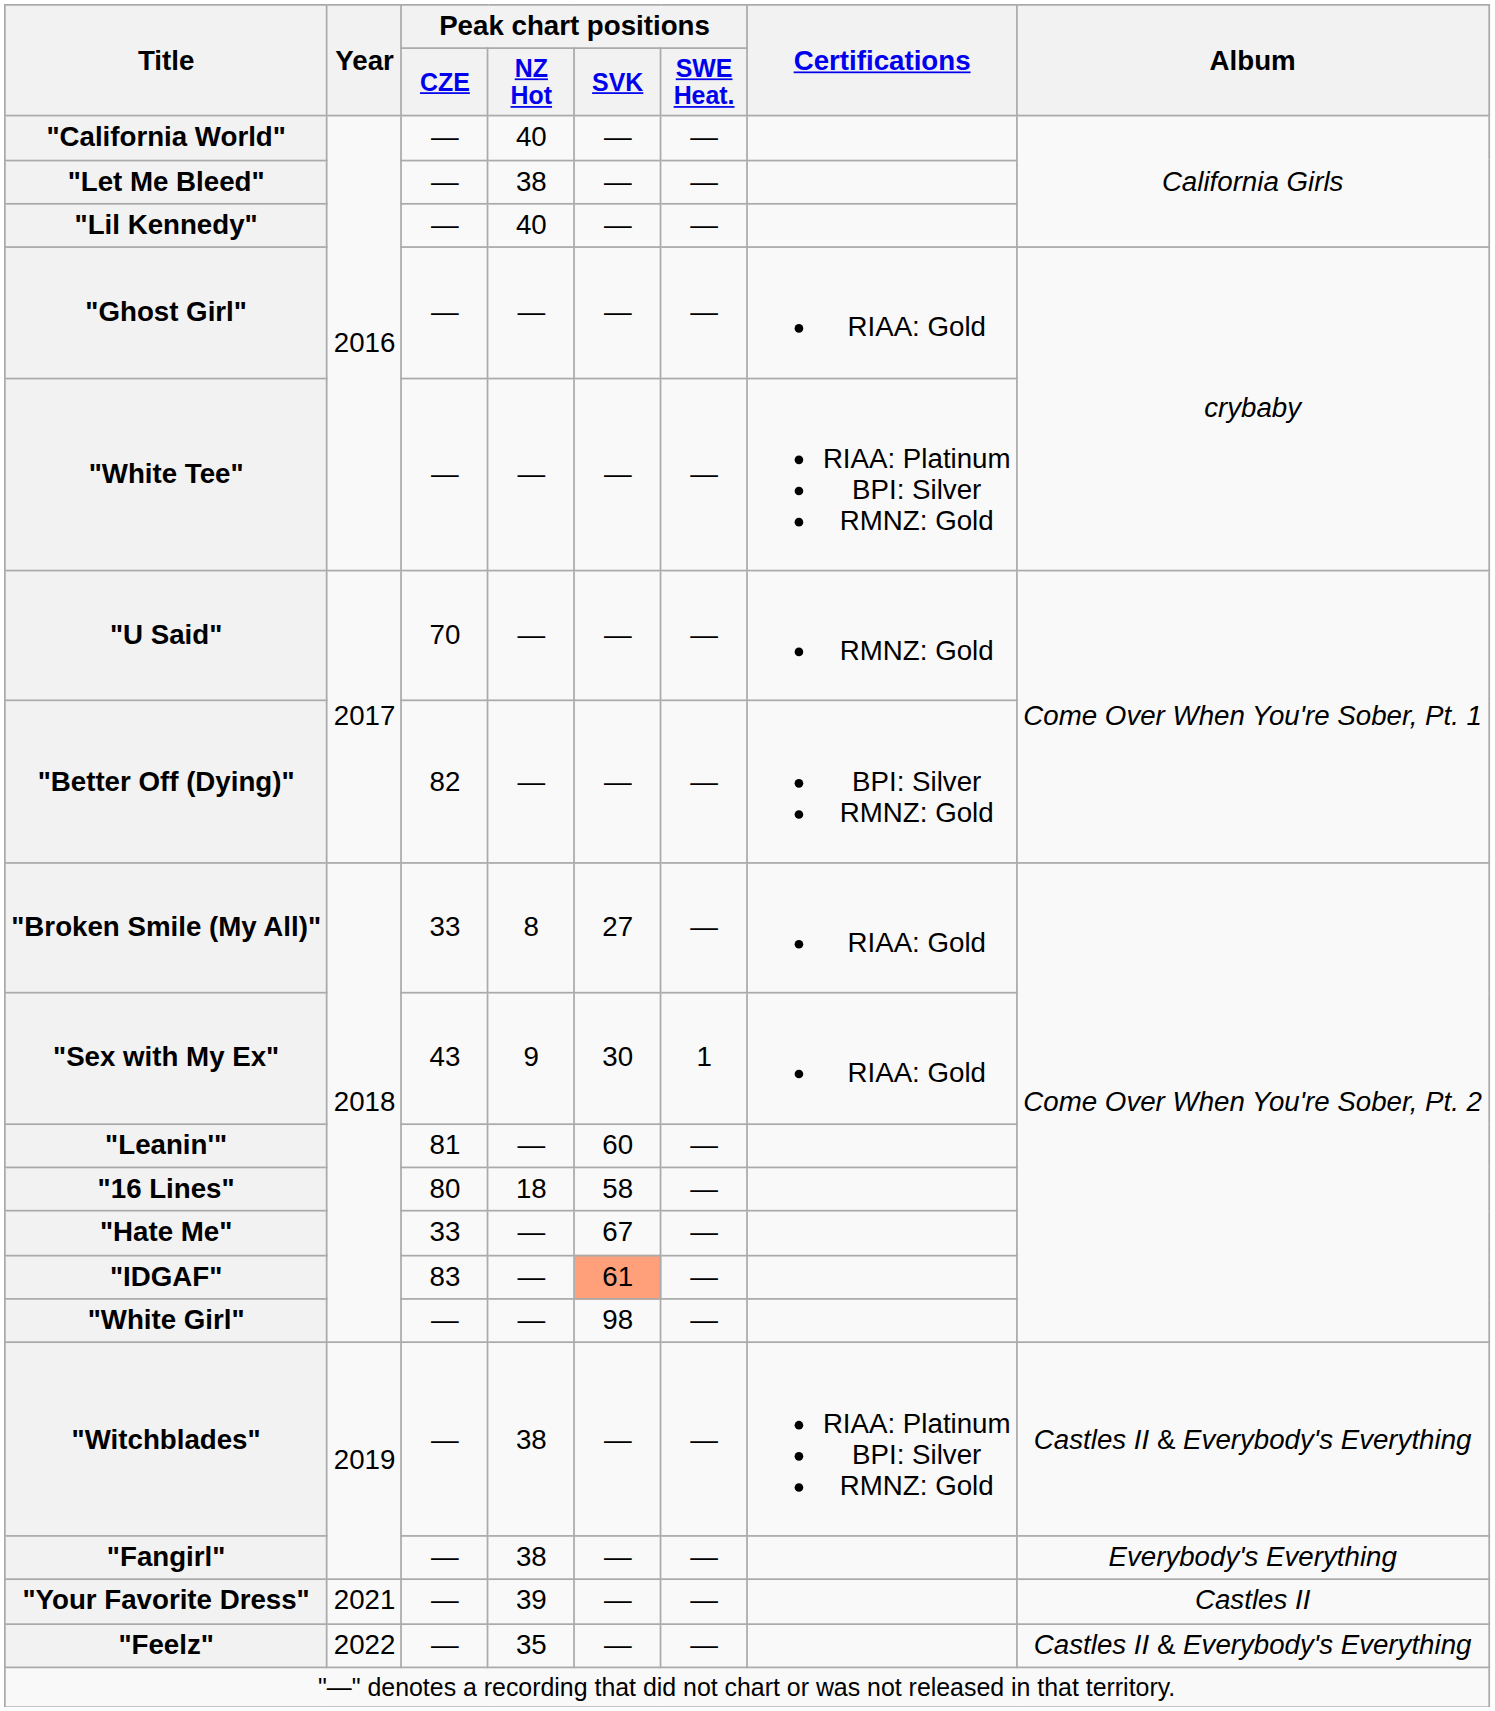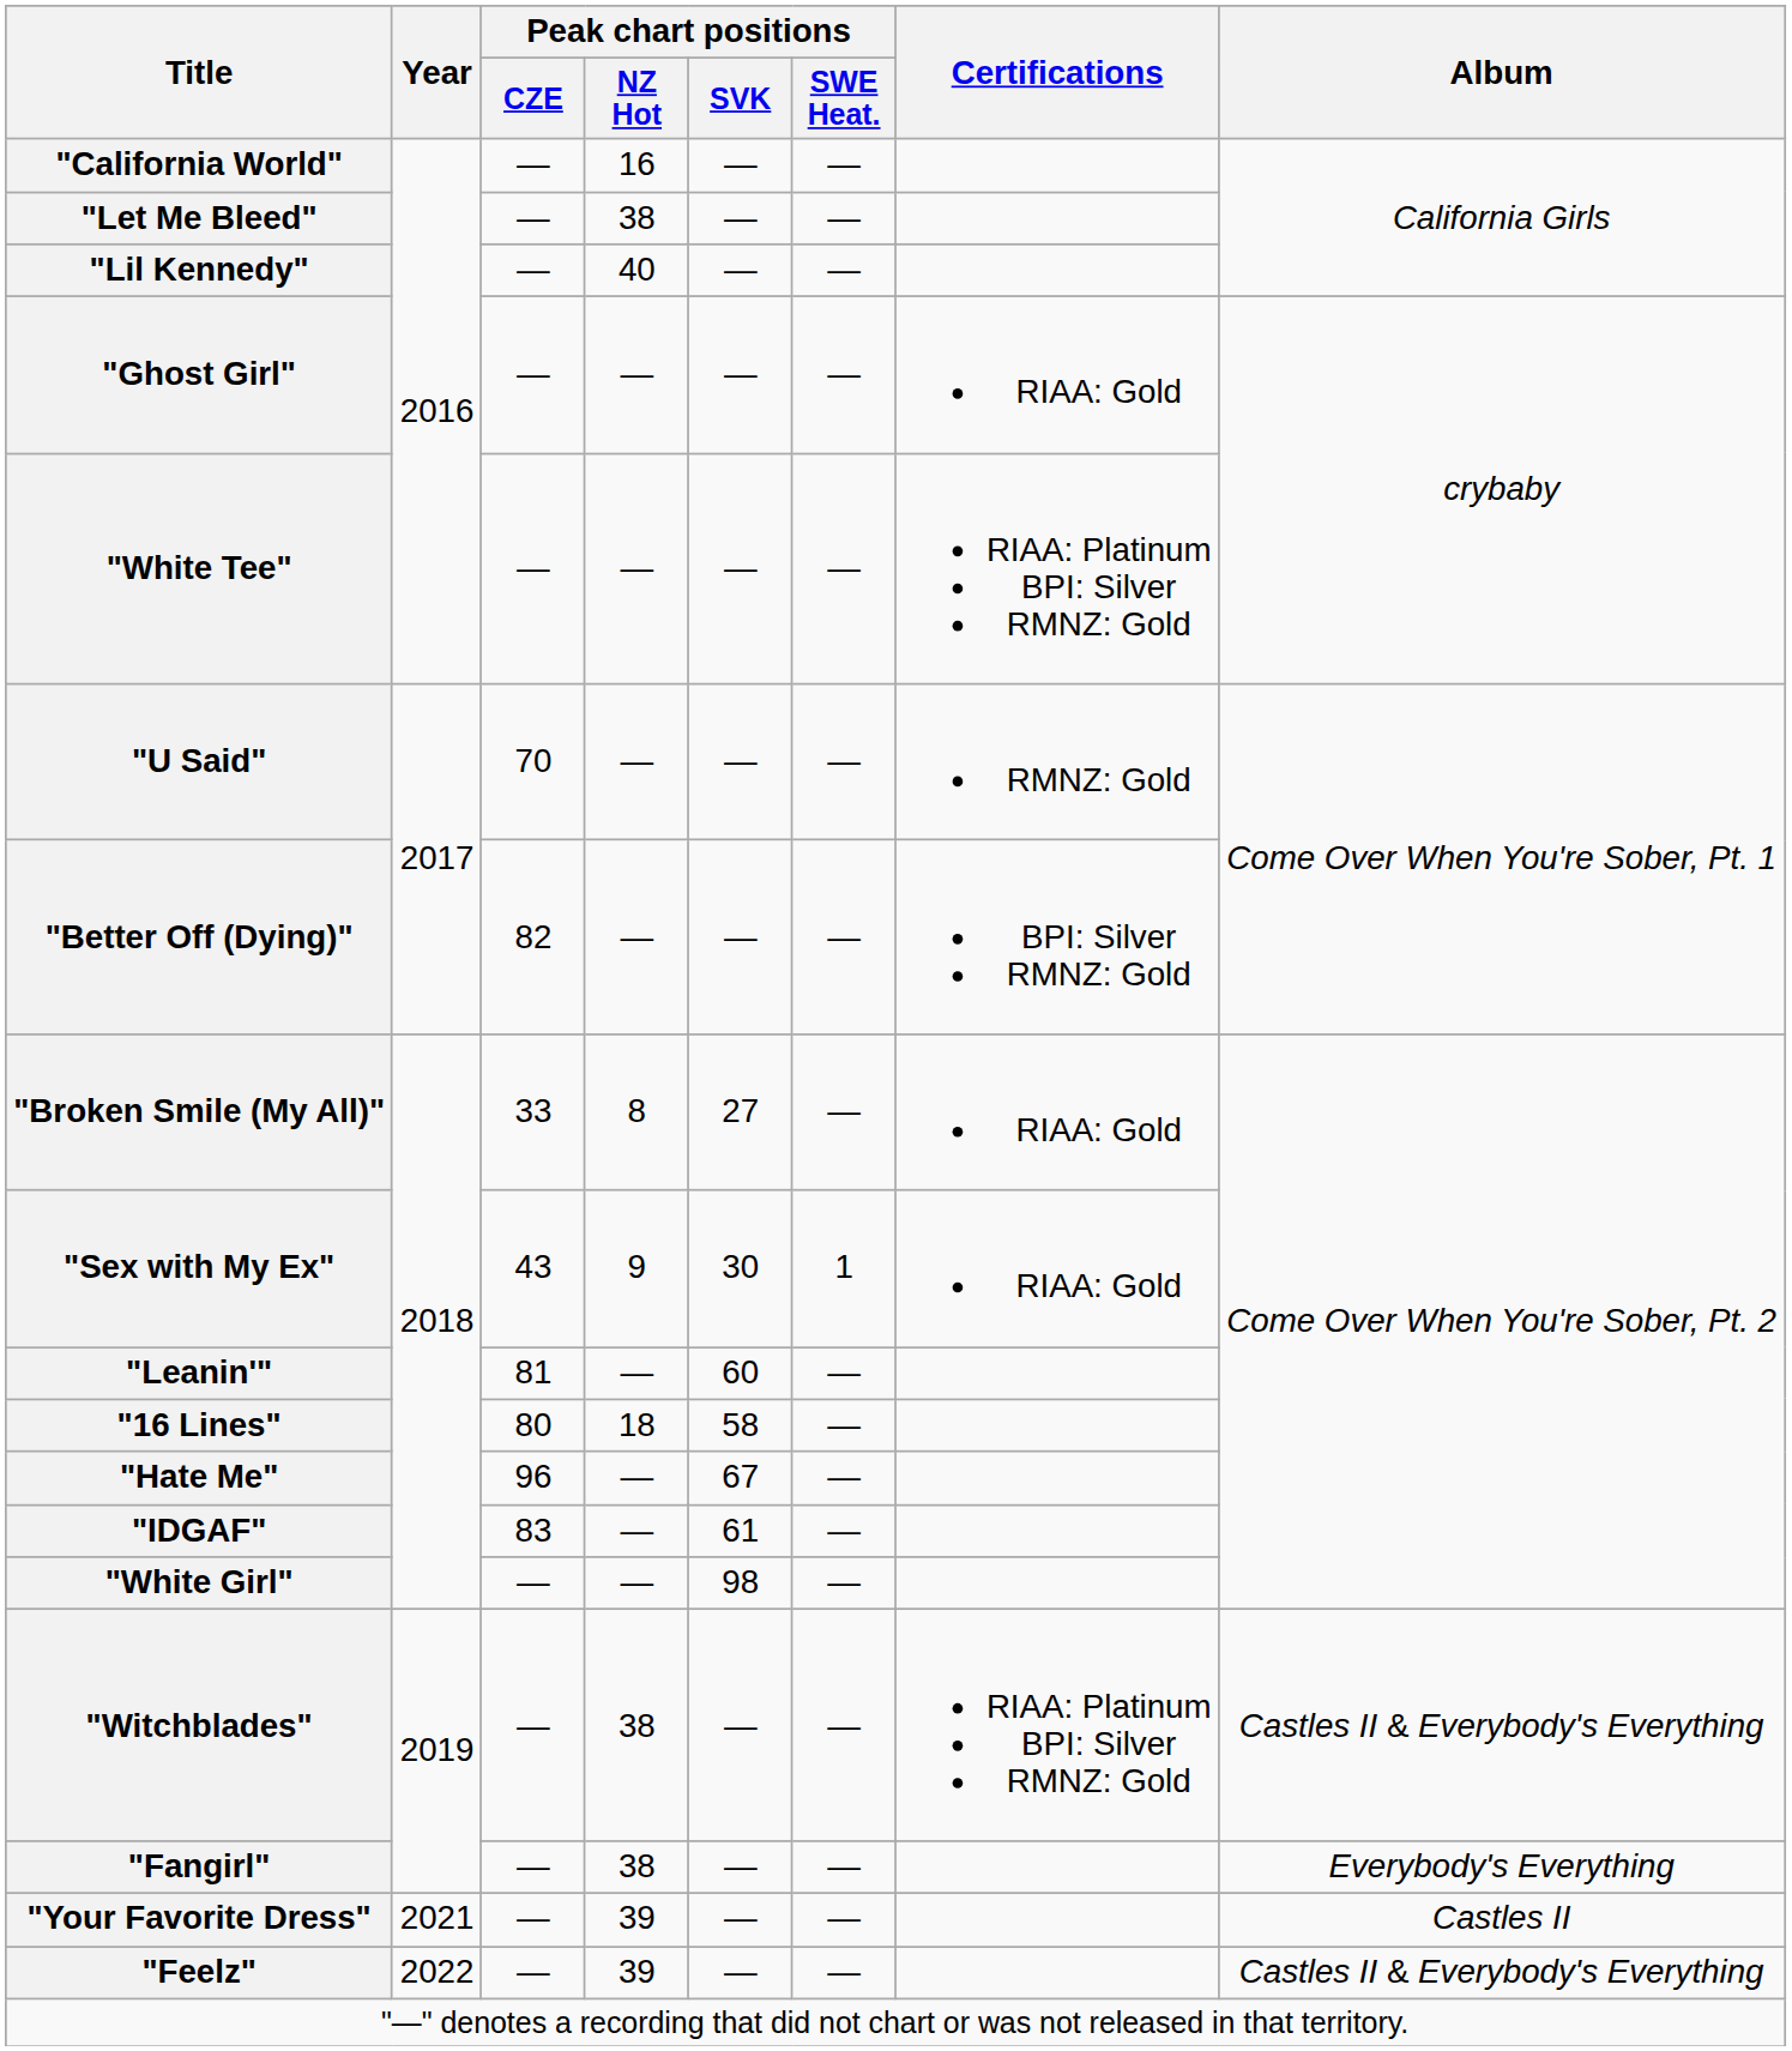"California World" | Peak chart positions / NZ Hot: 40 -> 16
"Hate Me" | Peak chart positions / CZE: 33 -> 96
"IDGAF" | Peak chart positions / SVK: lightsalmon background -> no background
"Feelz" | Peak chart positions / NZ Hot: 35 -> 39
